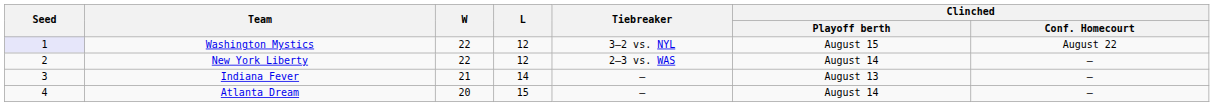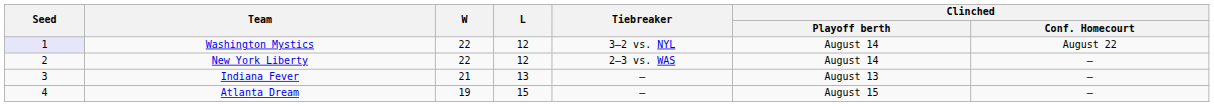Washington Mystics | Clinched / Playoff berth: August 15 -> August 14
Indiana Fever | L: 14 -> 13
Atlanta Dream | W: 20 -> 19
Atlanta Dream | Clinched / Playoff berth: August 14 -> August 15
